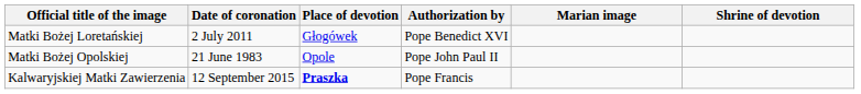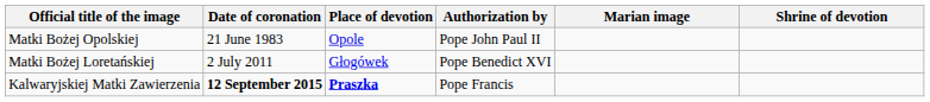rows swapped: Matki Bożej Opolskiej <-> Matki Bożej Loretańskiej
Kalwaryjskiej Matki Zawierzenia | Date of coronation: normal -> bold
